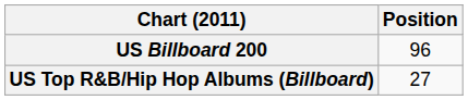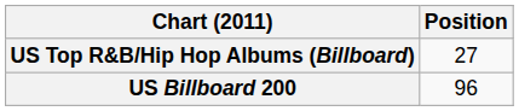rows swapped: US Billboard 200 <-> US Top R&B/Hip Hop Albums (Billboard)
